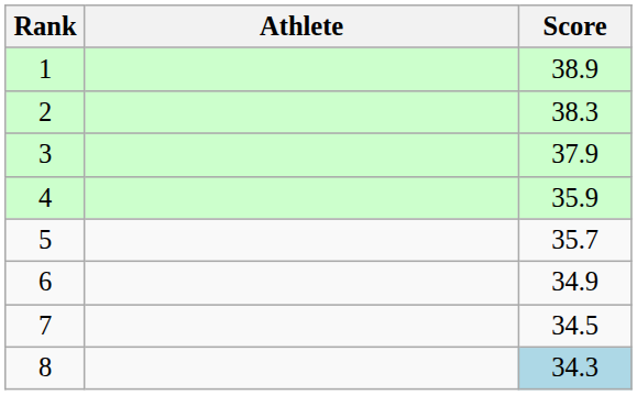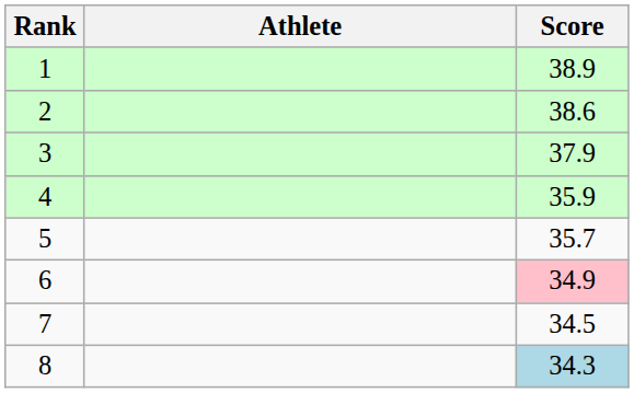2 | Score: 38.3 -> 38.6
6 | Score: no background -> pink background
